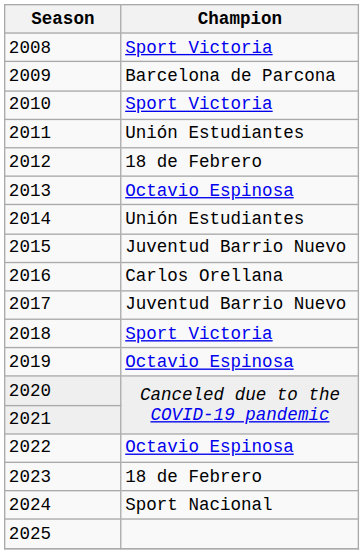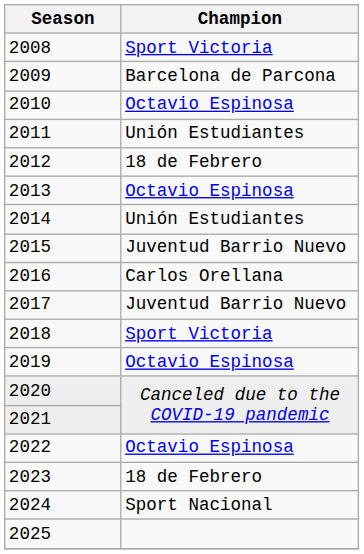2010 | Champion: Sport Victoria -> Octavio Espinosa
